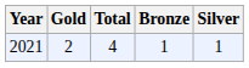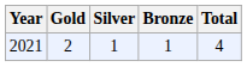columns swapped: Silver <-> Total
